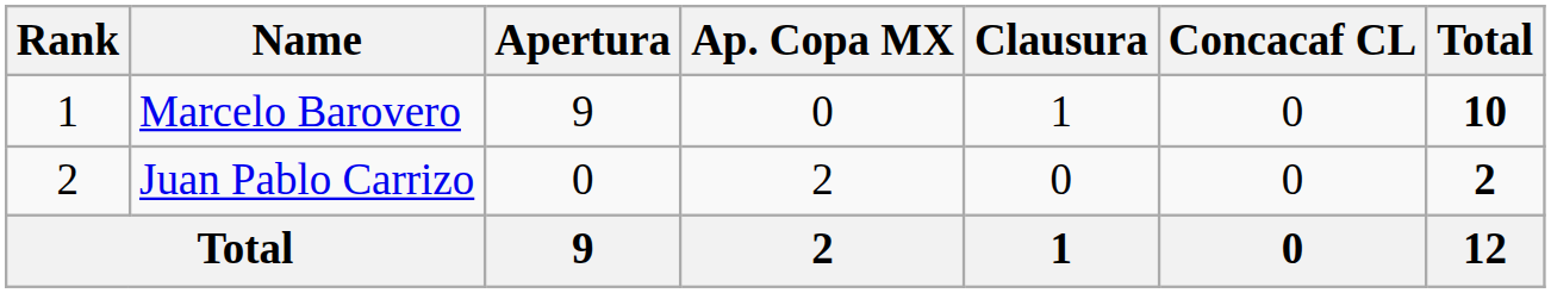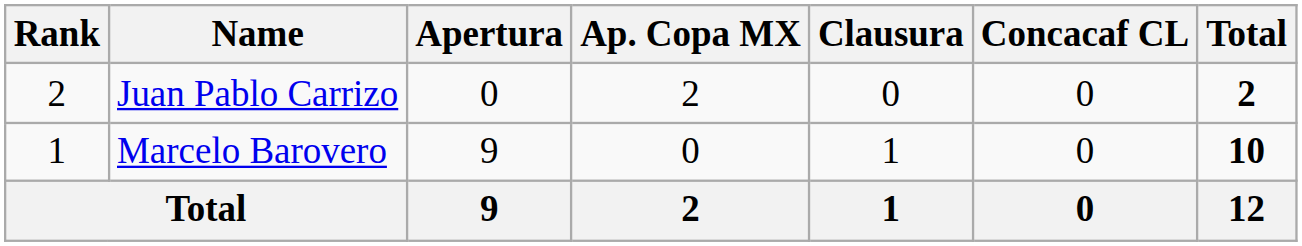rows swapped: Marcelo Barovero <-> Juan Pablo Carrizo
